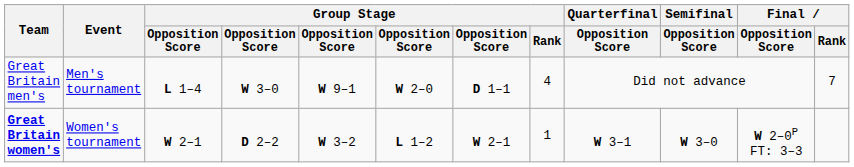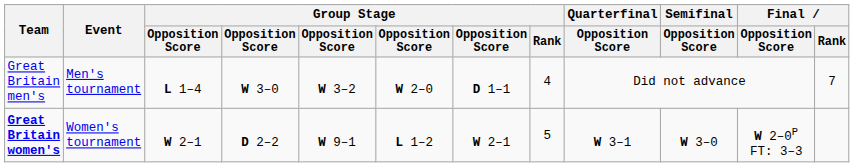Great Britain men's | column 5: W 9–1 -> W 3–2
Great Britain women's | column 5: W 3–2 -> W 9–1
Great Britain women's | Group Stage / Rank: 1 -> 5
